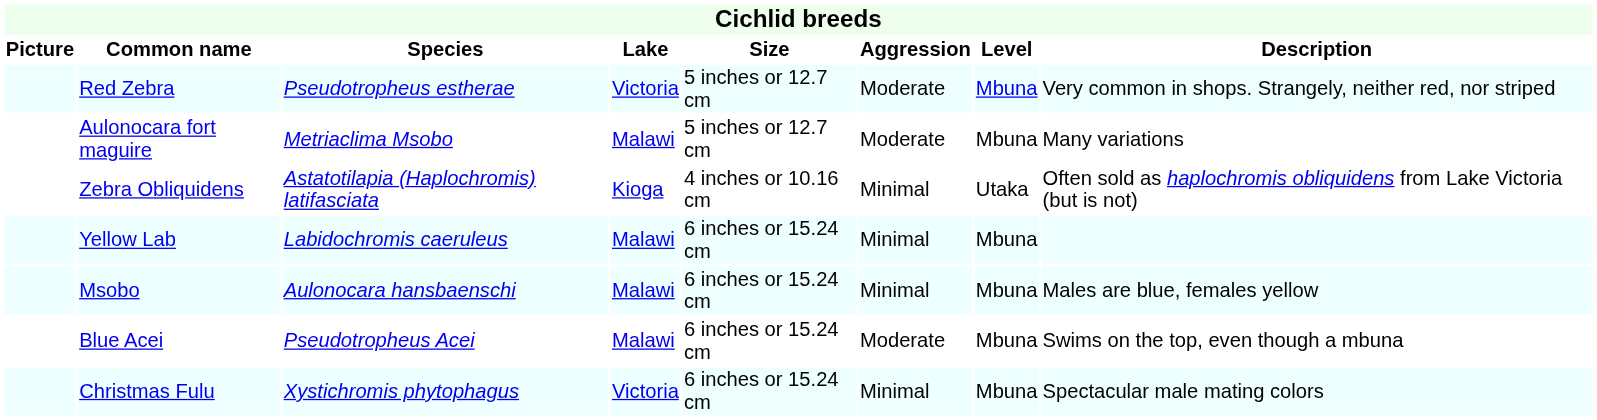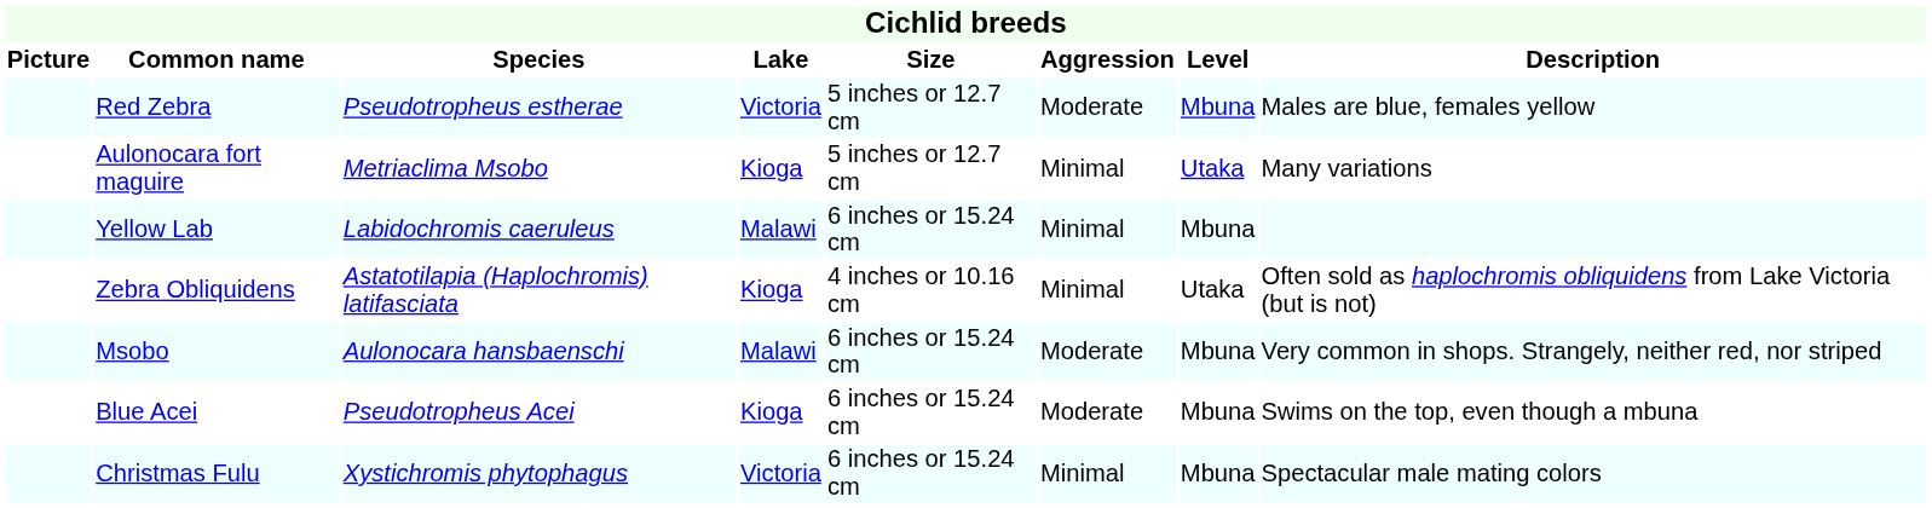Red Zebra | Description: Very common in shops. Strangely, neither red, nor striped -> Males are blue, females yellow
Aulonocara fort maguire | Lake: Malawi -> Kioga
Aulonocara fort maguire | Aggression: Moderate -> Minimal
Aulonocara fort maguire | Level: Mbuna -> Utaka
rows swapped: Yellow Lab <-> Zebra Obliquidens
Msobo | Aggression: Minimal -> Moderate
Msobo | Description: Males are blue, females yellow -> Very common in shops. Strangely, neither red, nor striped
Blue Acei | Lake: Malawi -> Kioga
